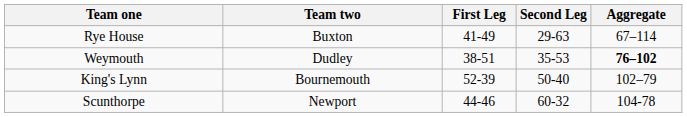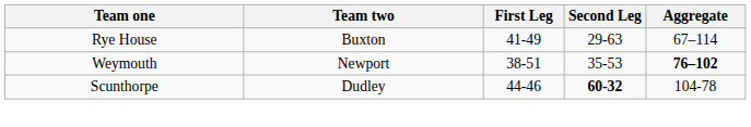Weymouth | Team two: Dudley -> Newport
- row: King's Lynn | Bournemouth | 52-39 | 50-40 | 102–79
Scunthorpe | Team two: Newport -> Dudley
Scunthorpe | Second Leg: normal -> bold
